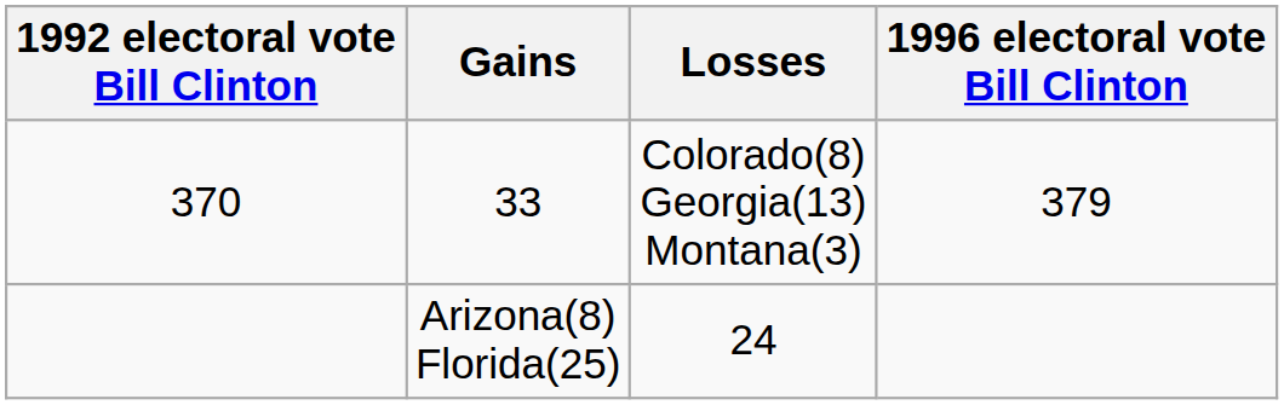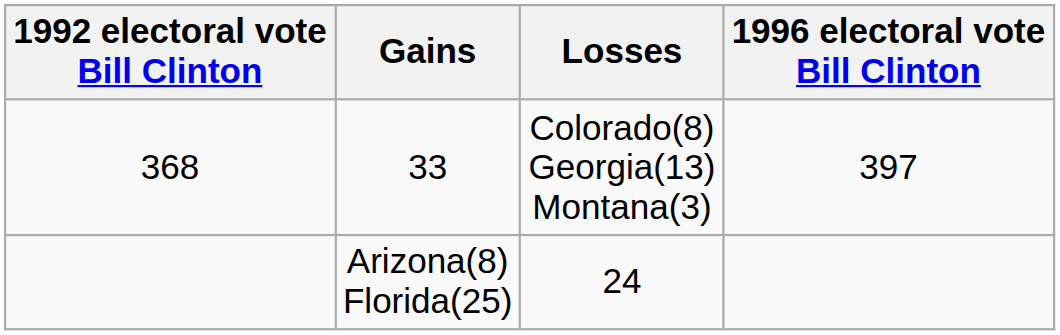33 | 1992 electoral vote Bill Clinton: 370 -> 368
33 | 1996 electoral vote Bill Clinton: 379 -> 397
